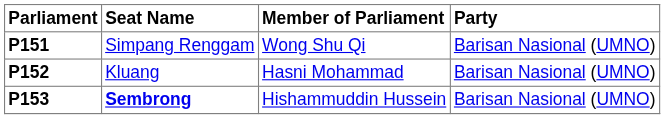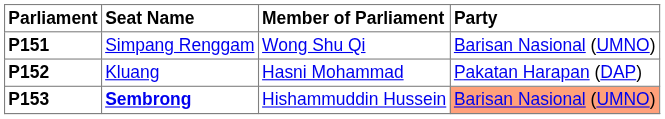P152 | Party: Barisan Nasional (UMNO) -> Pakatan Harapan (DAP)
P153 | Party: no background -> lightsalmon background
